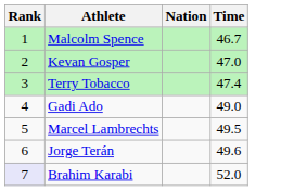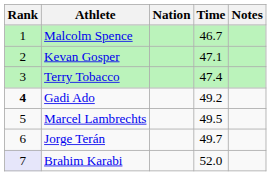+ column: Notes
Kevan Gosper | Time: 47.0 -> 47.1
Gadi Ado | Rank: normal -> bold
Gadi Ado | Time: 49.0 -> 49.2
Jorge Terán | Time: 49.6 -> 49.7
